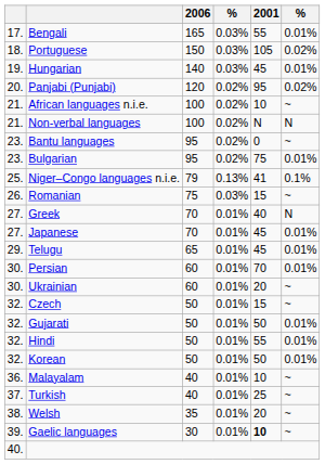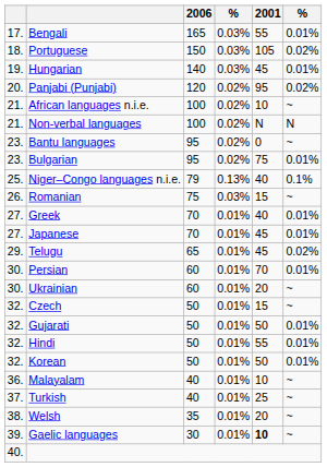Niger–Congo languages n.i.e. | 2001: 41 -> 40
Greek | column 6: N -> 0.01%
Telugu | column 6: 0.01% -> 0.02%
